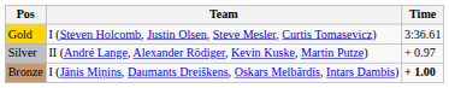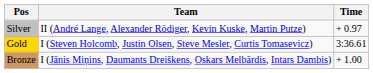rows swapped: Gold <-> Silver
Bronze | Time: bold -> normal
